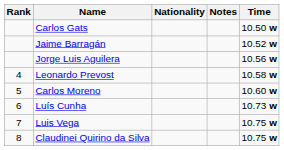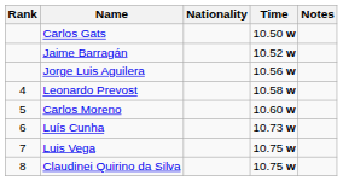columns swapped: Time <-> Notes
